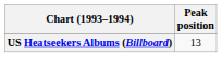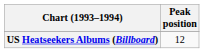US Heatseekers Albums (Billboard) | Peak position: 13 -> 12
